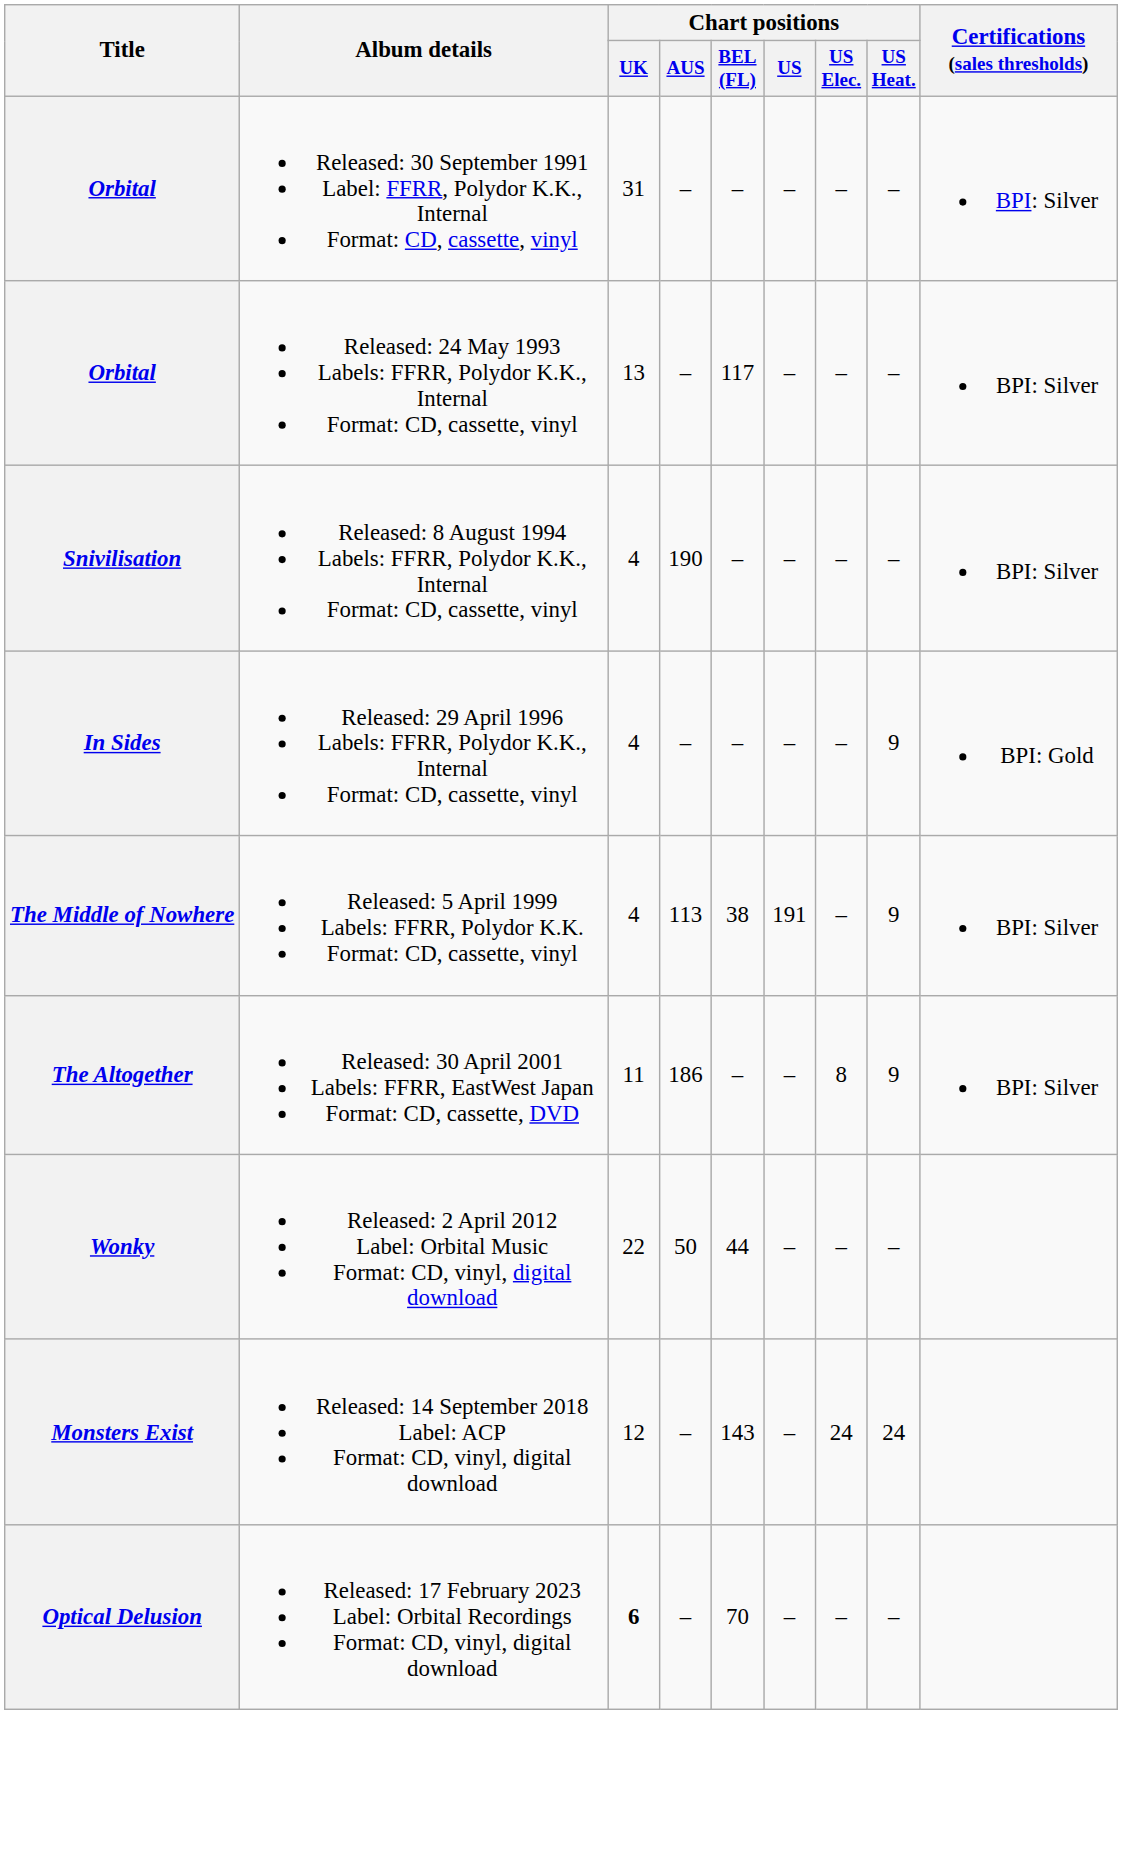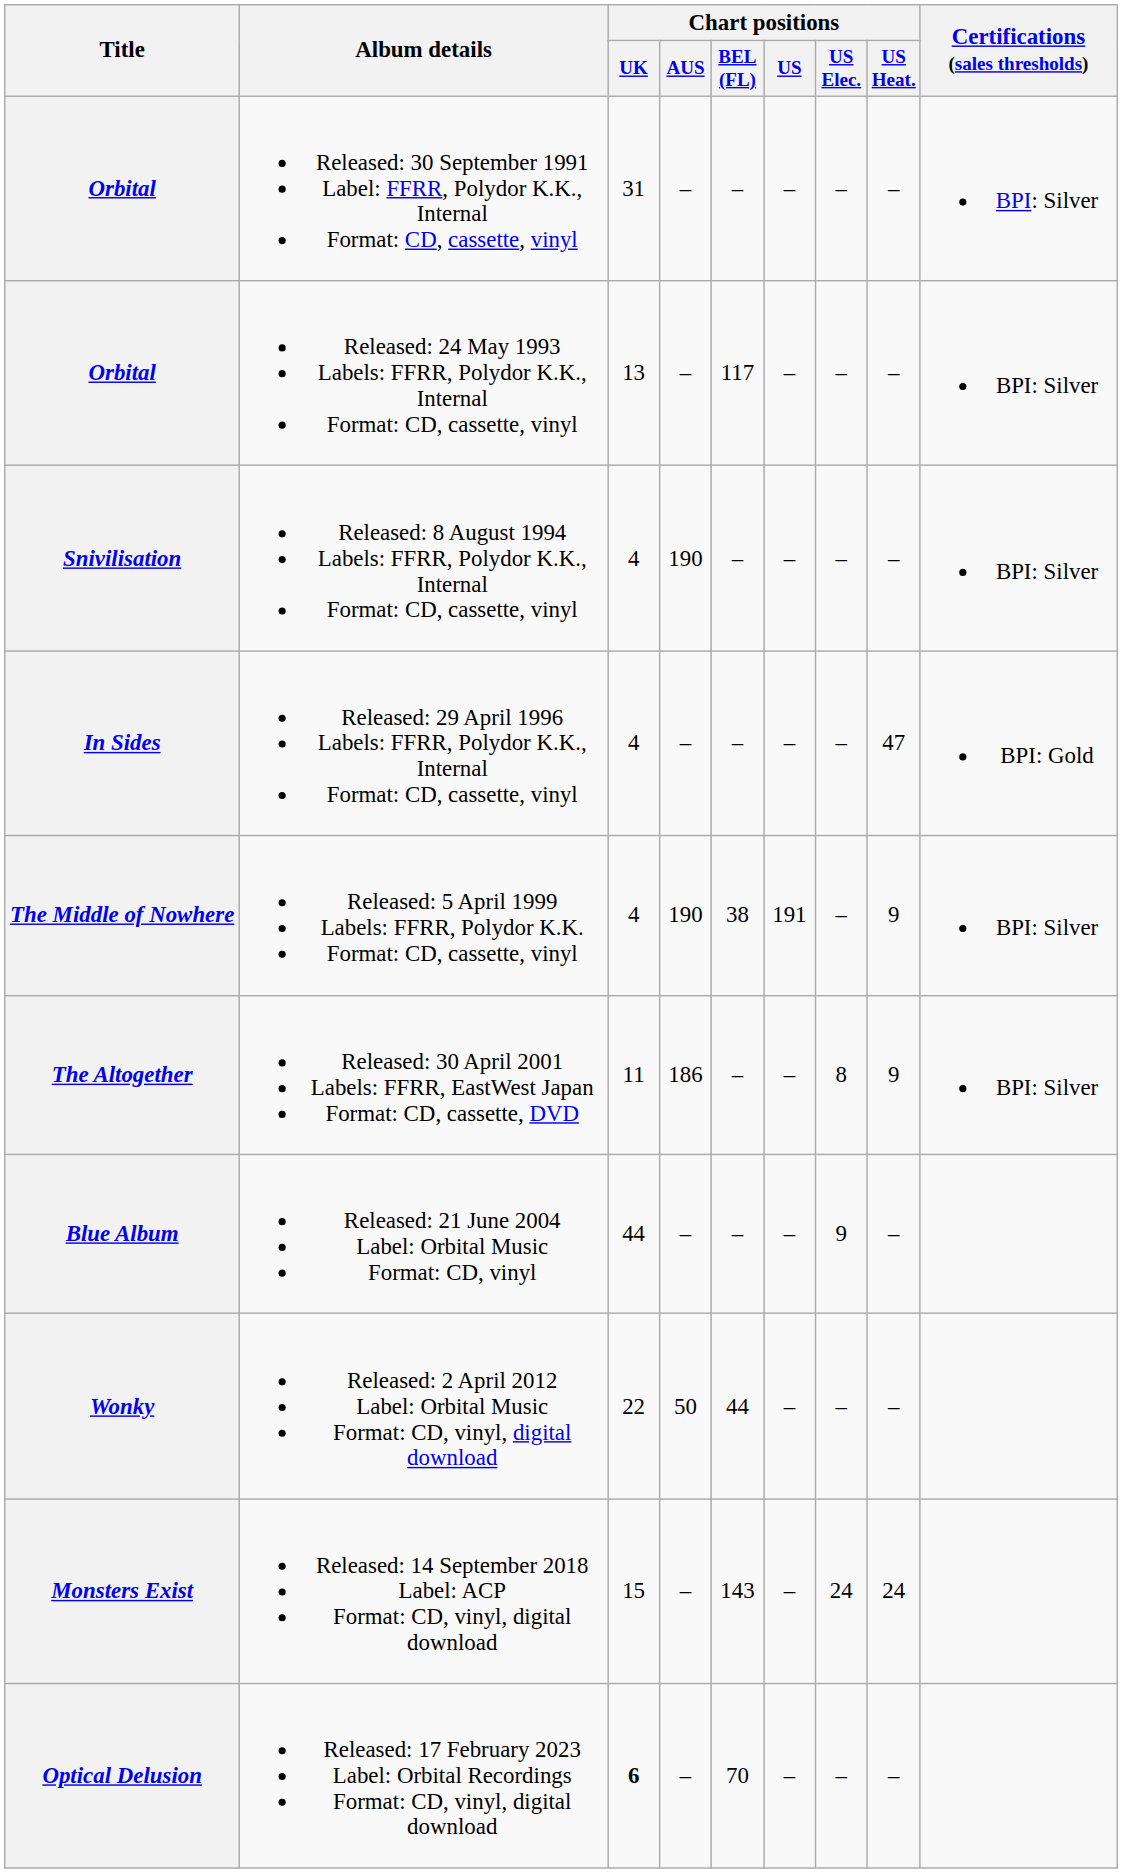In Sides | Chart positions / US Heat.: 9 -> 47
The Middle of Nowhere | Chart positions / AUS: 113 -> 190
+ row: Blue Album | Released: 21 June 2004 Label: Orbital Music Format: CD, vinyl | 44 | – | – | – | 9 | –
Monsters Exist | Chart positions / UK: 12 -> 15
